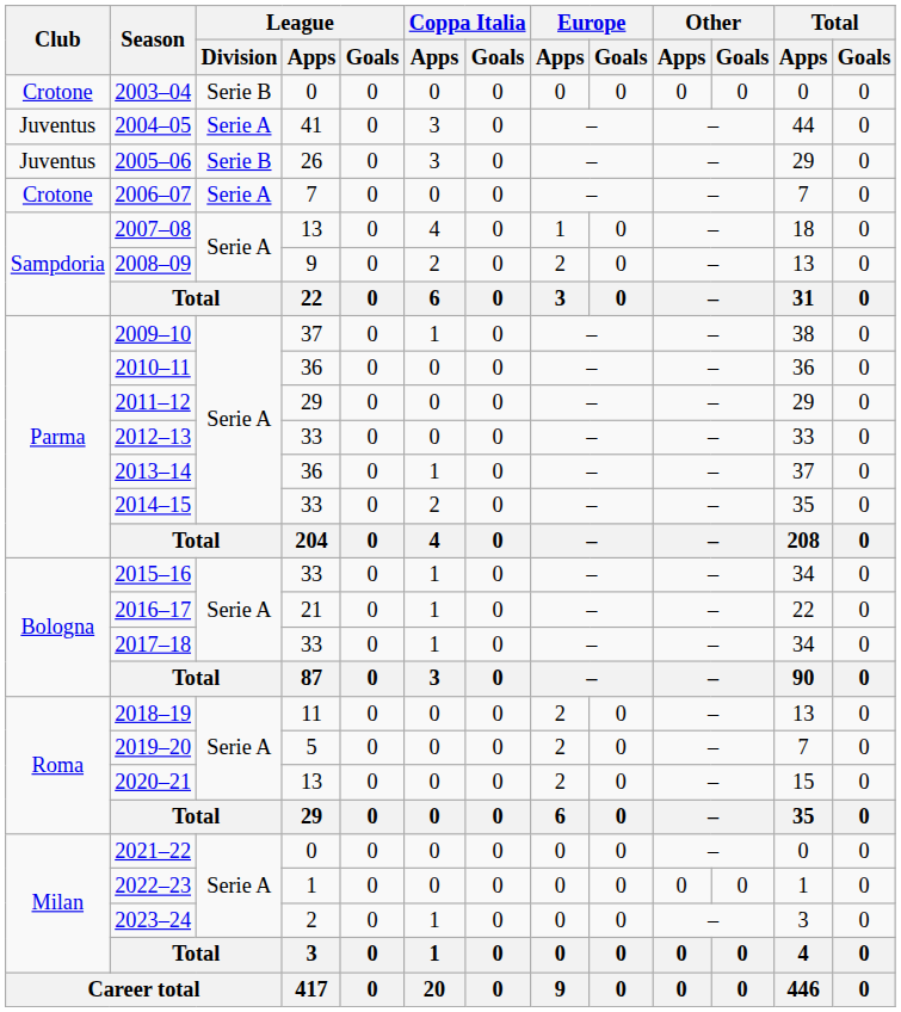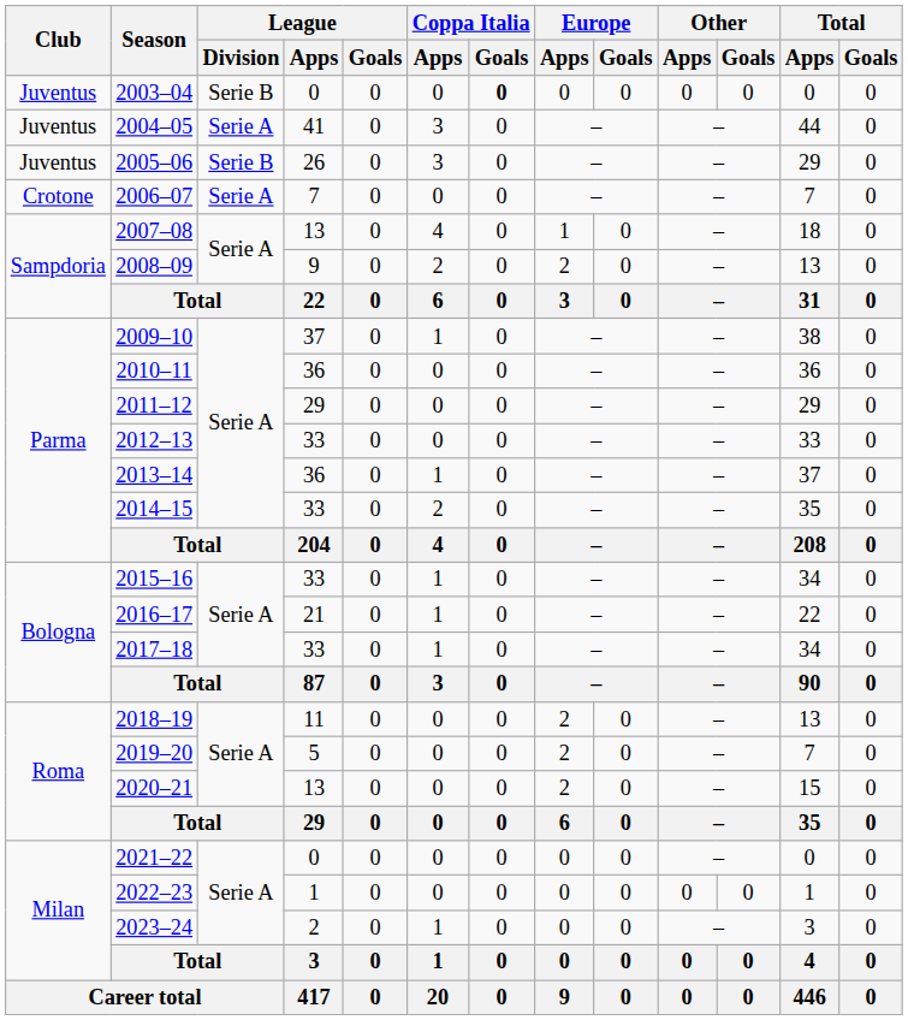2003–04 | Club: Crotone -> Juventus
2003–04 | Coppa Italia / Goals: normal -> bold
